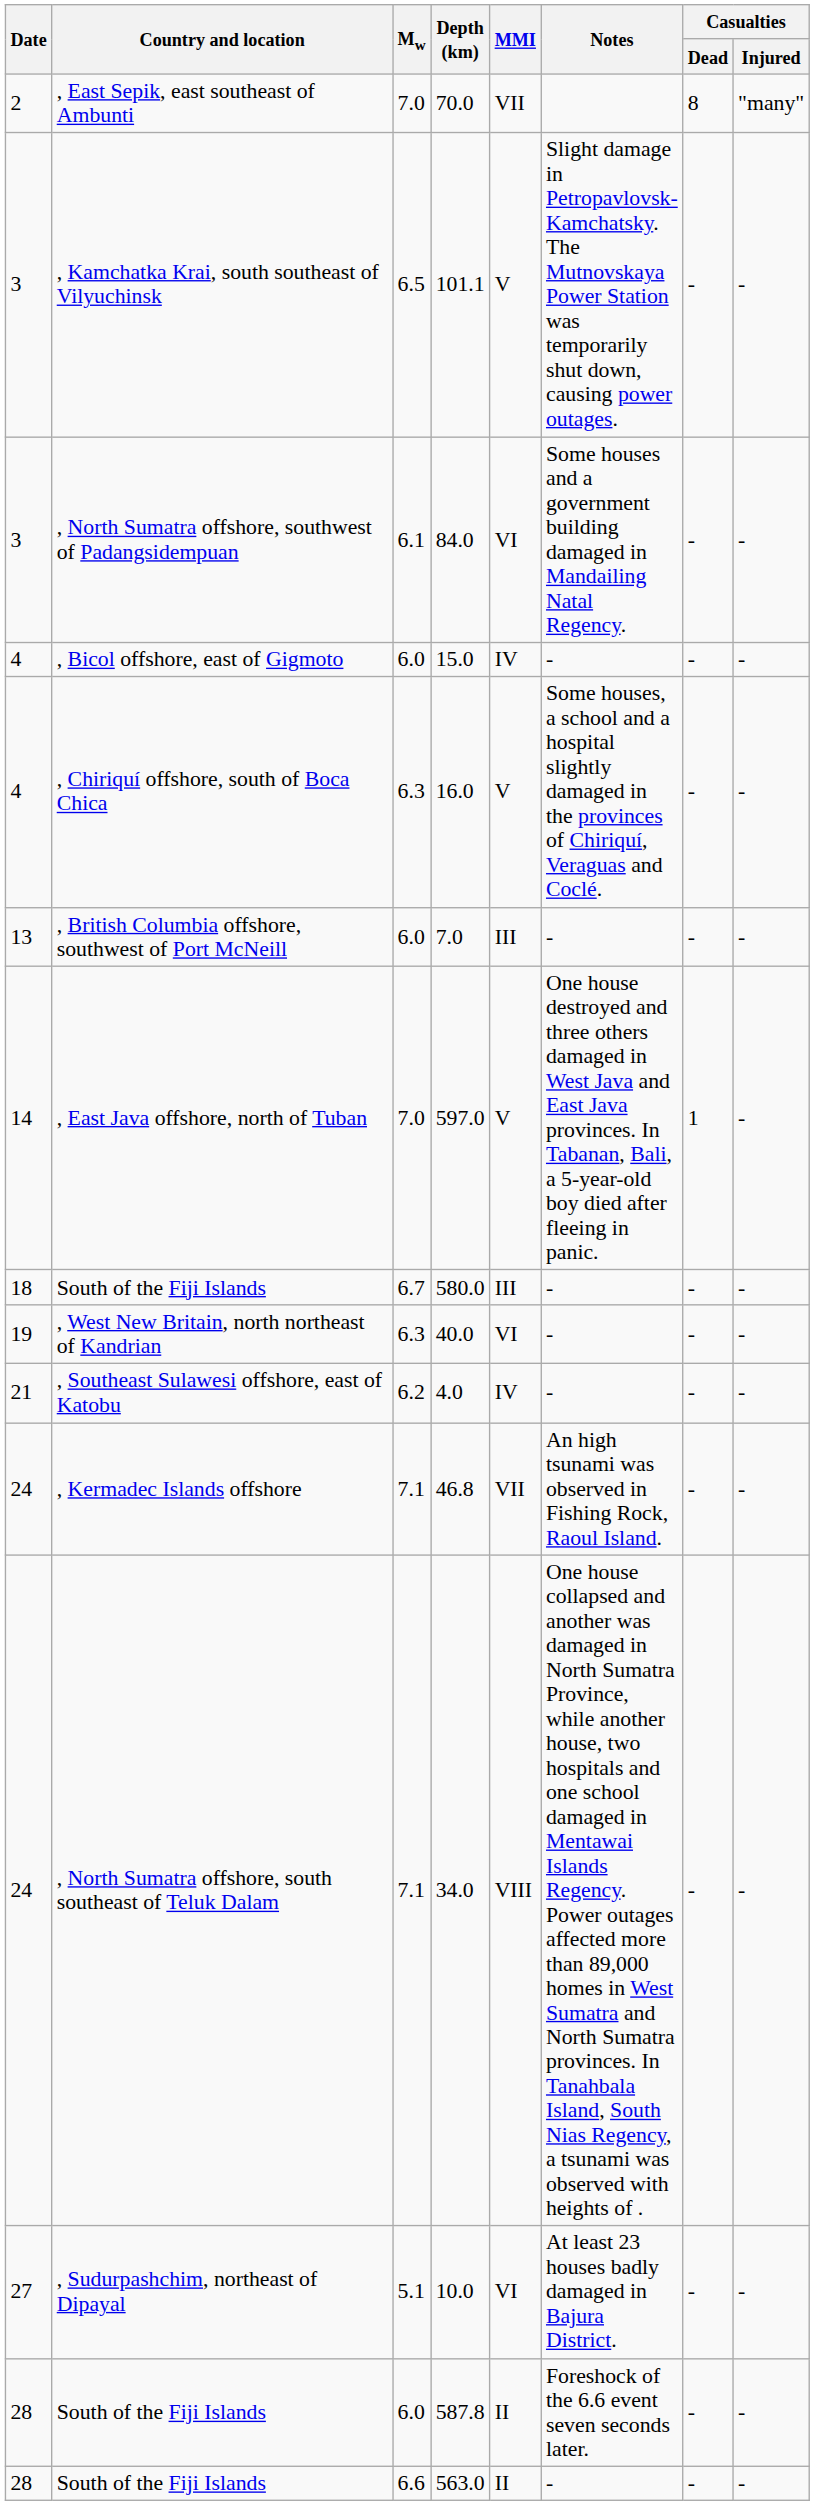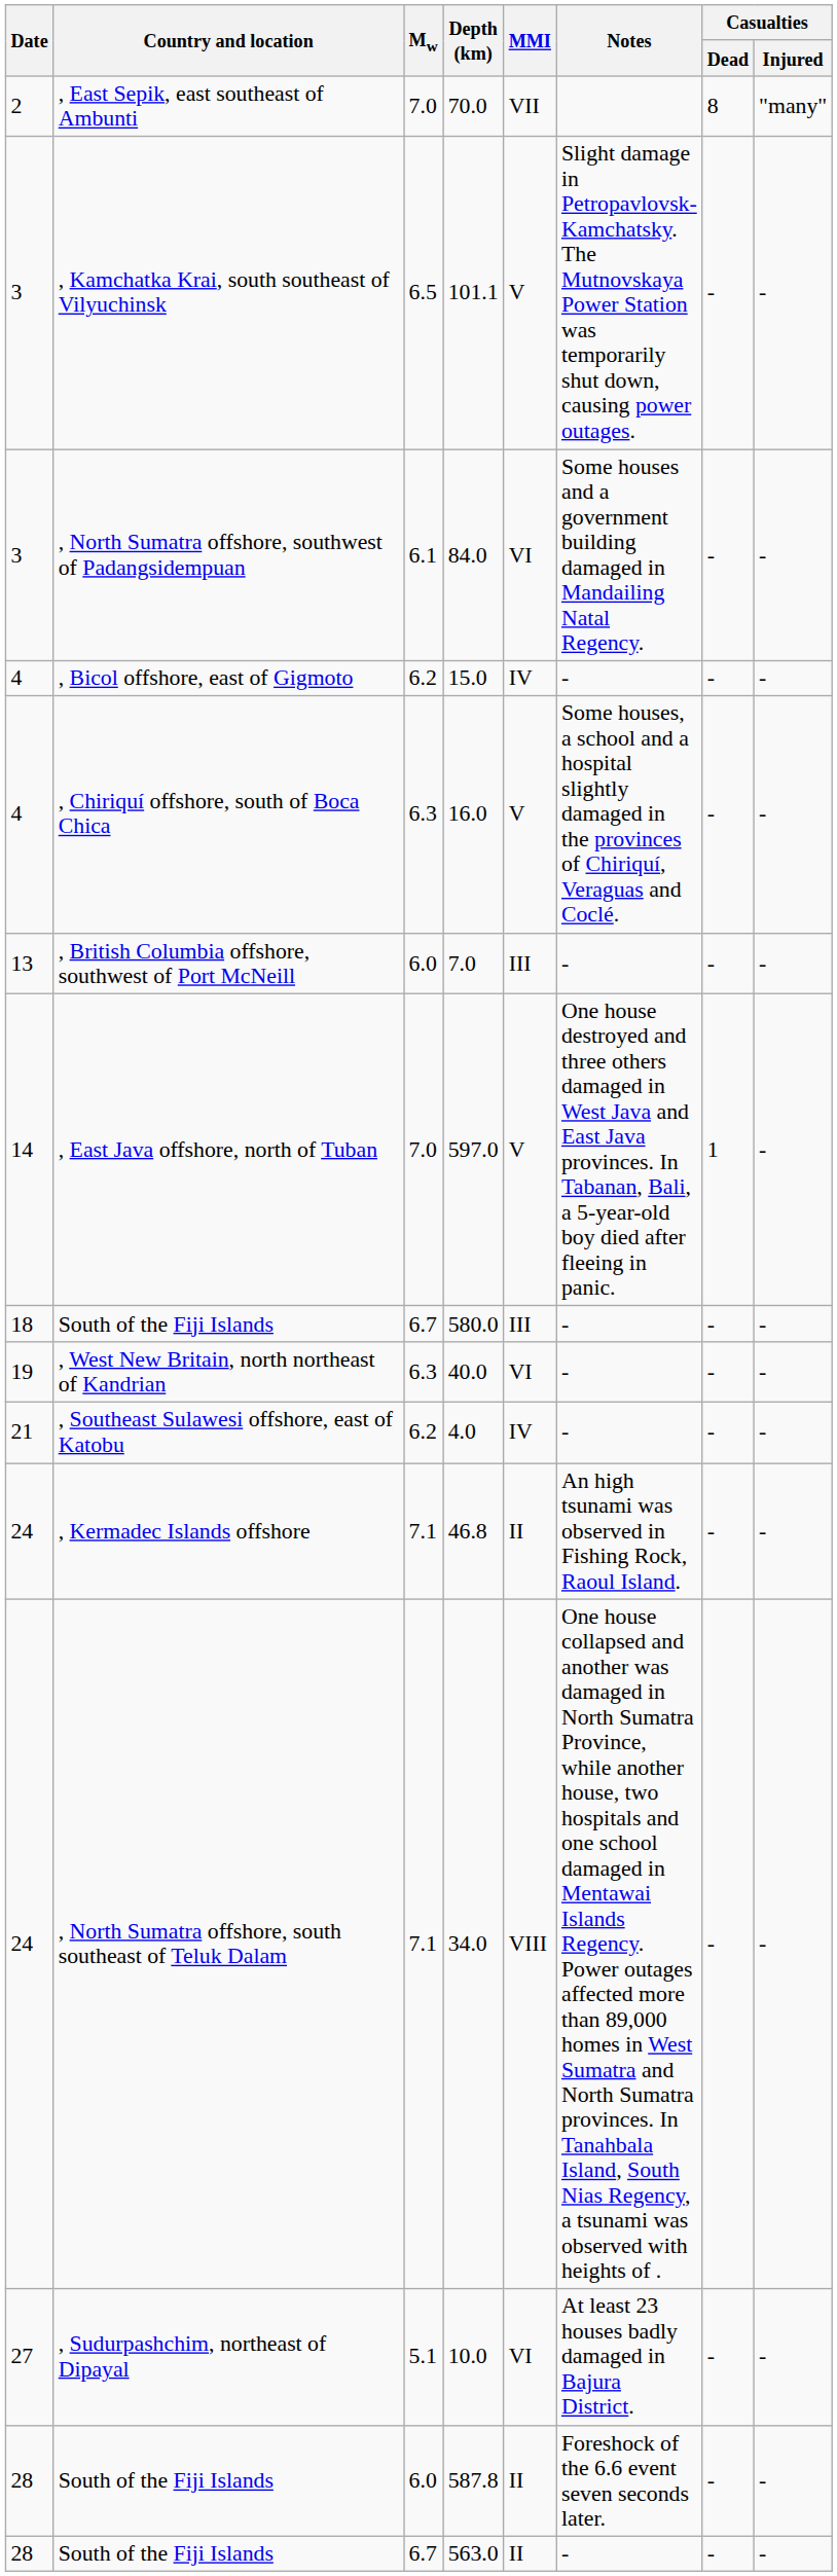15.0 | Mw: 6.0 -> 6.2
46.8 | MMI: VII -> II
563.0 | Mw: 6.6 -> 6.7
